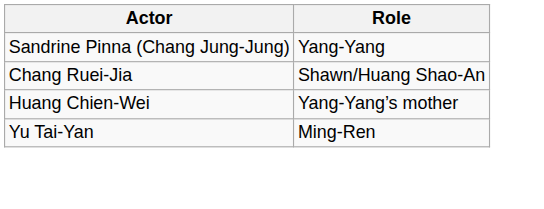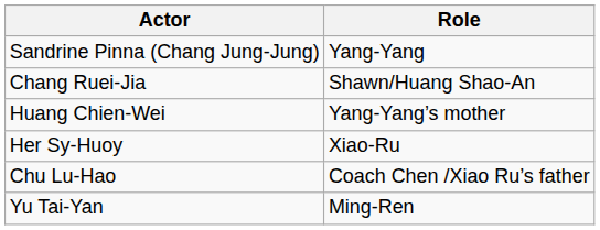+ row: Her Sy-Huoy | Xiao-Ru
+ row: Chu Lu-Hao | Coach Chen /Xiao Ru’s father
